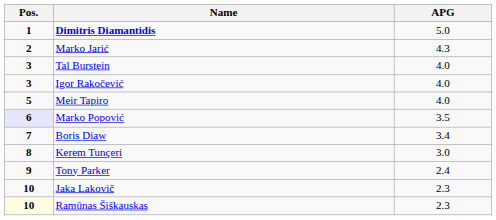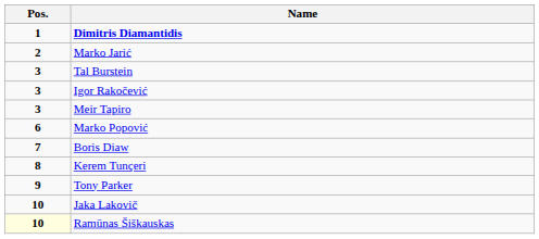- column: APG | 5.0 | 4.3 | 4.0 | 4.0 | 4.0 | 3.5 | 3.4 | 3.0 | 2.4 | 2.3 | 2.3
Meir Tapiro | Pos.: 5 -> 3
Marko Popović | Pos.: lavender background -> no background
